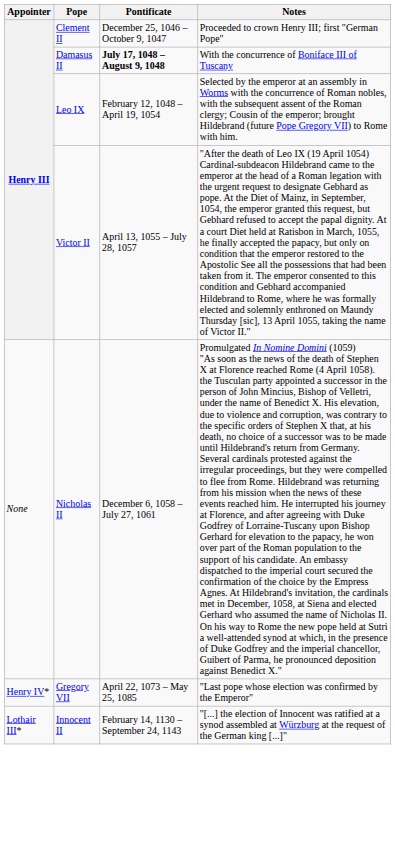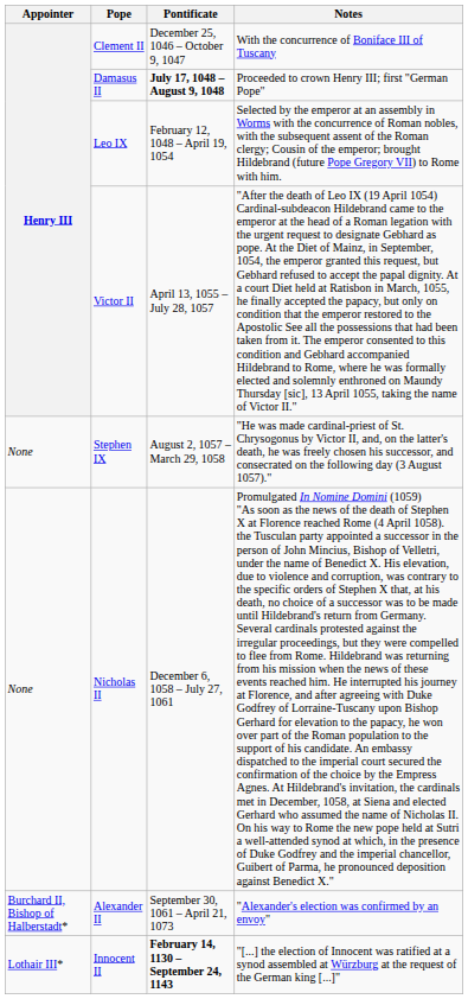Clement II | Notes: Proceeded to crown Henry III; first "German Pope" -> With the concurrence of Boniface III of Tuscany
Damasus II | Notes: With the concurrence of Boniface III of Tuscany -> Proceeded to crown Henry III; first "German Pope"
+ row: None | Stephen IX | August 2, 1057 – March 29, 1058 | "He was made cardinal-priest of St. Chrysogonus by Victor II, and, on the latter's death, he was freely chosen his successor, and consecrated on the following day (3 August 1057)."
+ row: Burchard II, Bishop of Halberstadt* | Alexander II | September 30, 1061 – April 21, 1073 | "Alexander's election was confirmed by an envoy"
- row: Henry IV* | Gregory VII | April 22, 1073 – May 25, 1085 | "Last pope whose election was confirmed by the Emperor"
Innocent II | Pontificate: normal -> bold
